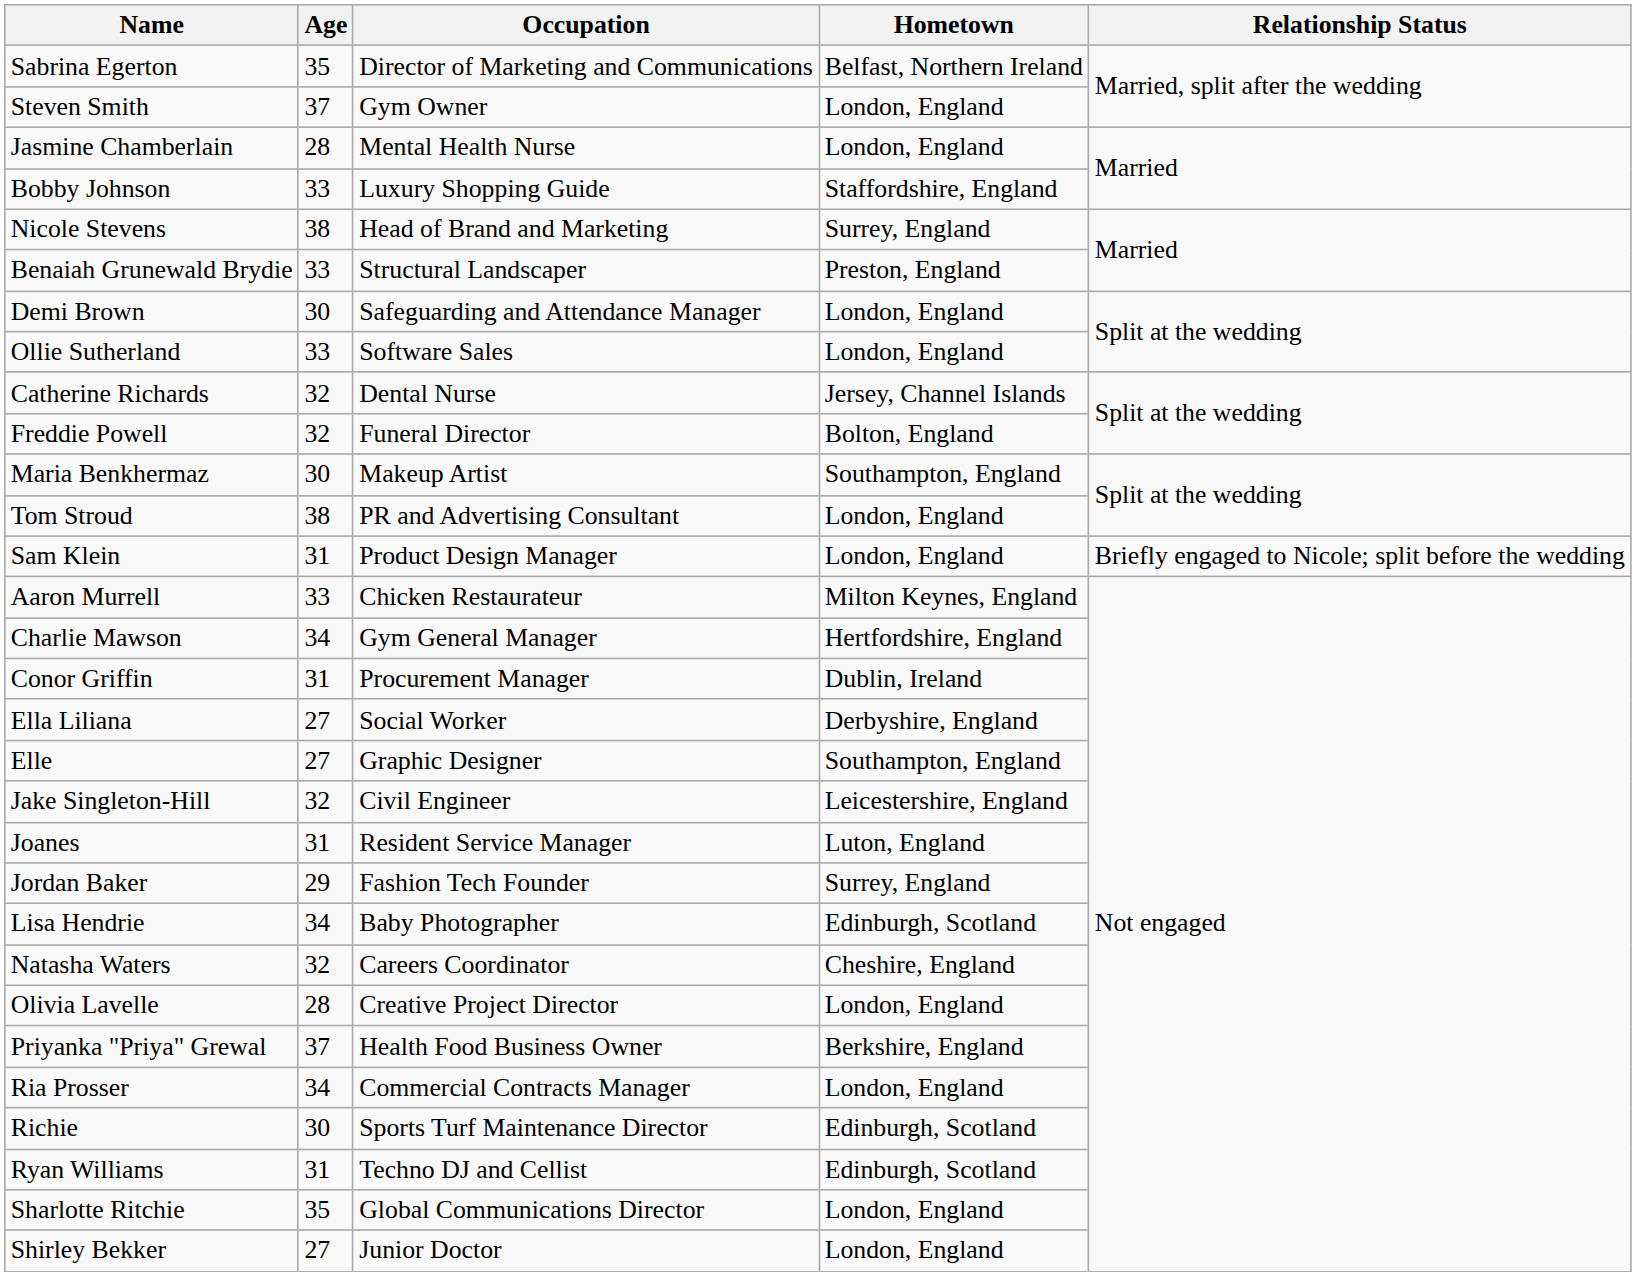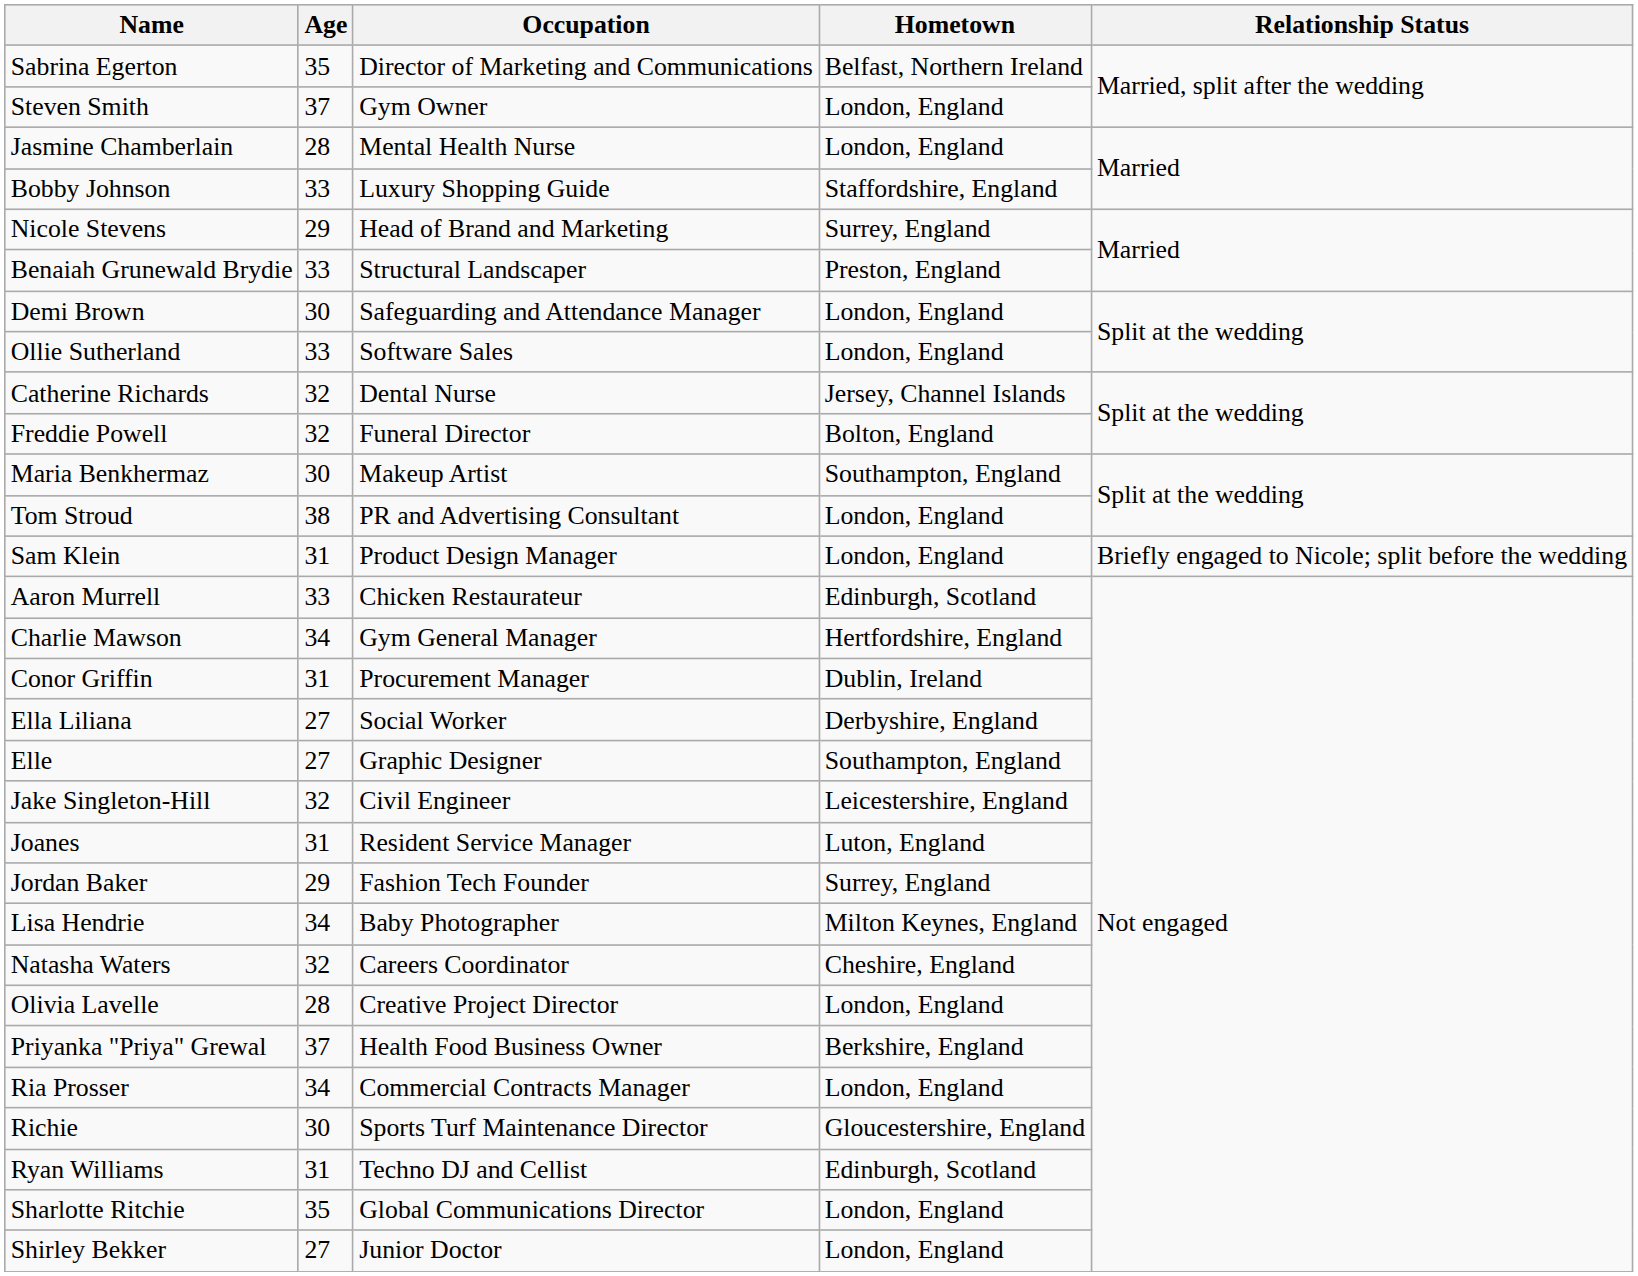Nicole Stevens | Age: 38 -> 29
Aaron Murrell | Hometown: Milton Keynes, England -> Edinburgh, Scotland
Lisa Hendrie | Hometown: Edinburgh, Scotland -> Milton Keynes, England
Richie | Hometown: Edinburgh, Scotland -> Gloucestershire, England
